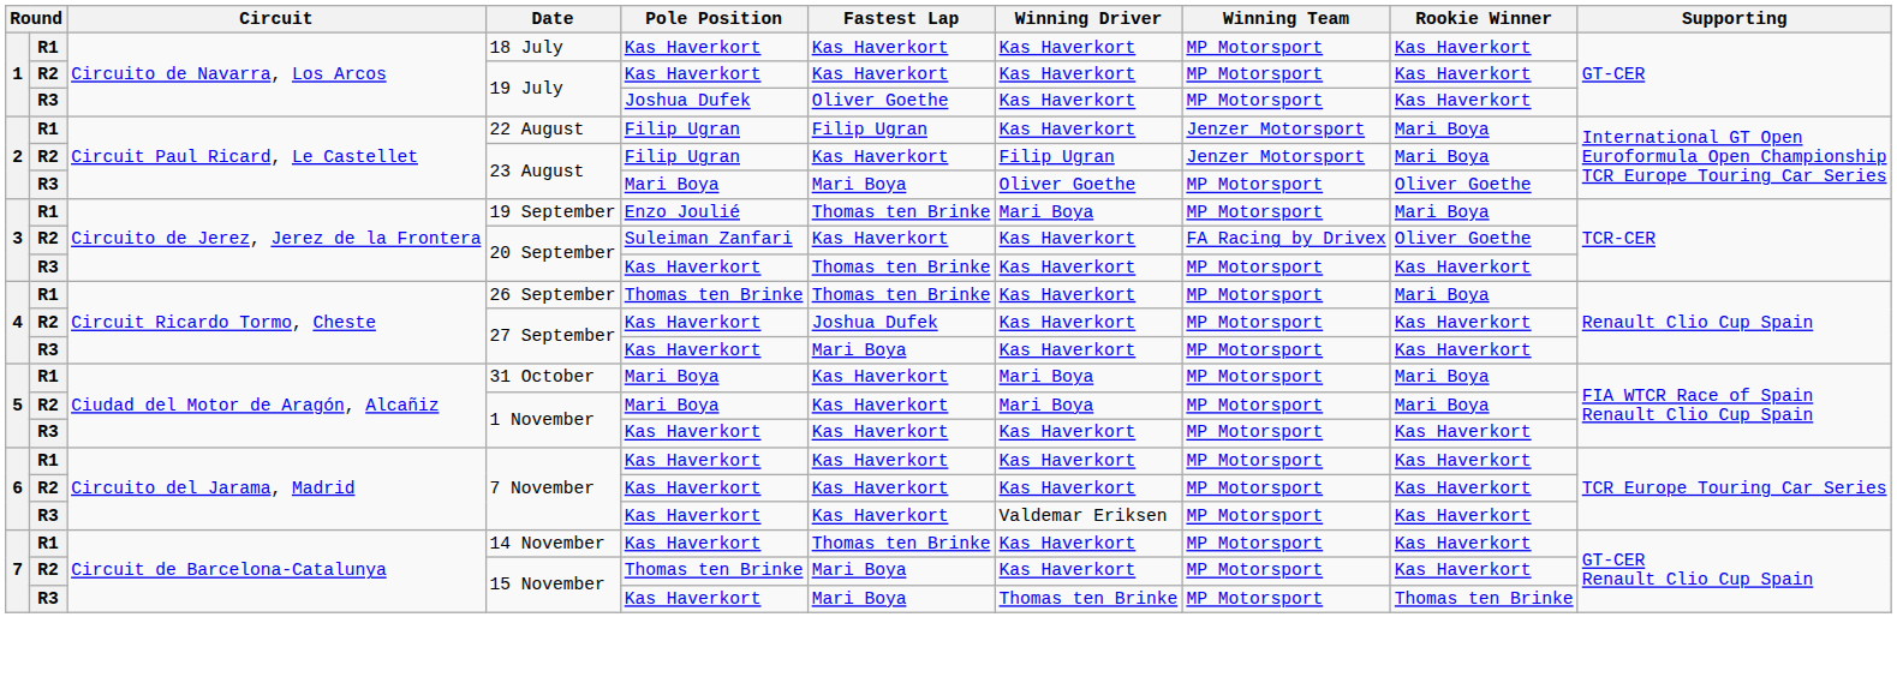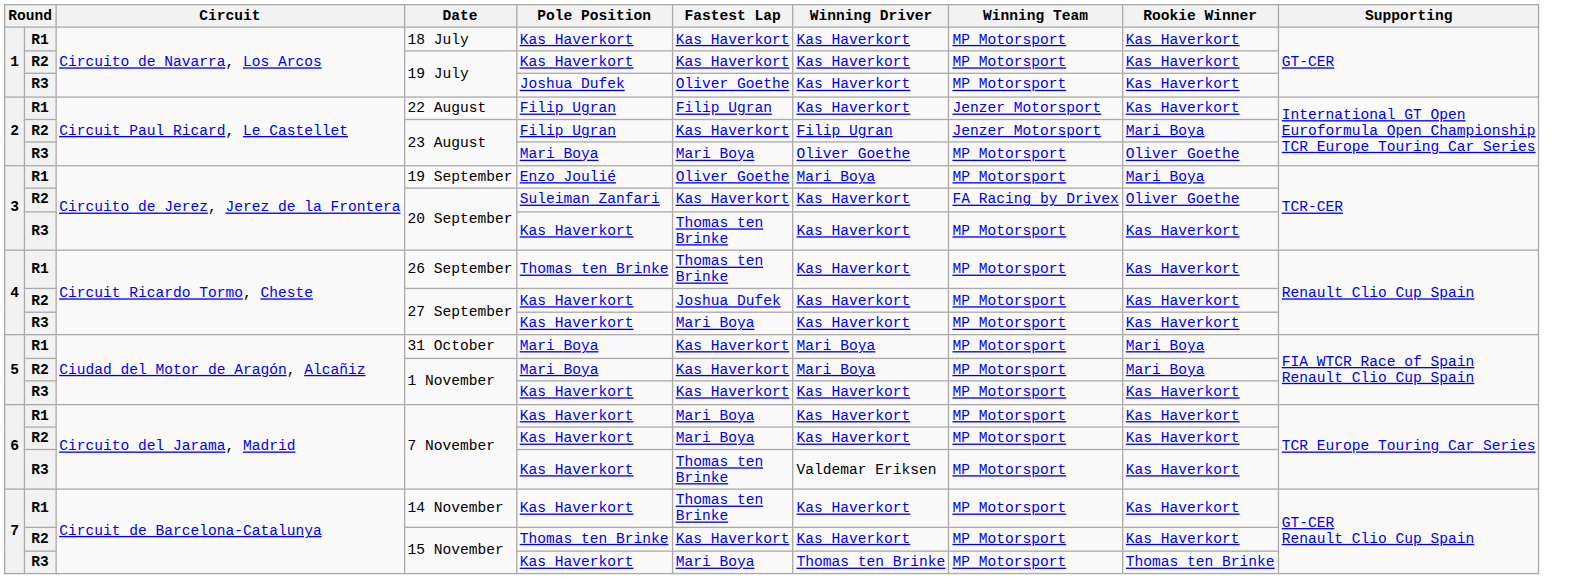22 August | Rookie Winner: Mari Boya -> Kas Haverkort
19 September | Fastest Lap: Thomas ten Brinke -> Oliver Goethe
26 September | Rookie Winner: Mari Boya -> Kas Haverkort
R1 / 7 November | Fastest Lap: Kas Haverkort -> Mari Boya
R2 / 7 November | Fastest Lap: Kas Haverkort -> Mari Boya
R3 / 7 November | Fastest Lap: Kas Haverkort -> Thomas ten Brinke
R2 / 15 November | Fastest Lap: Mari Boya -> Kas Haverkort
